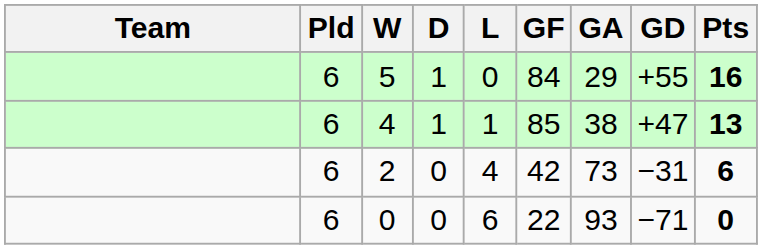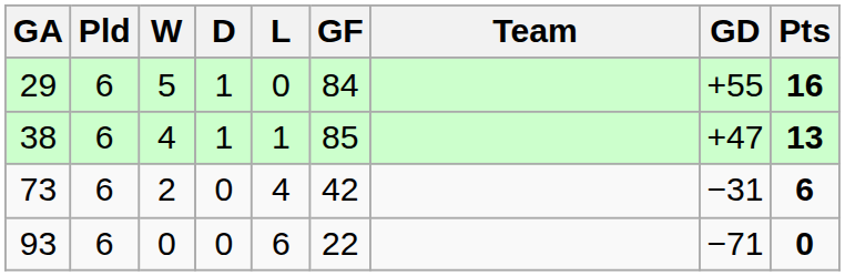columns swapped: Team <-> GA
